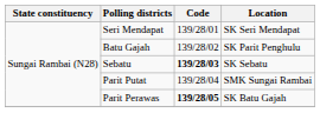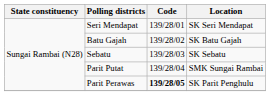Batu Gajah | Location: SK Parit Penghulu -> SK Batu Gajah
Sebatu | Code: bold -> normal
Parit Perawas | Location: SK Batu Gajah -> SK Parit Penghulu
